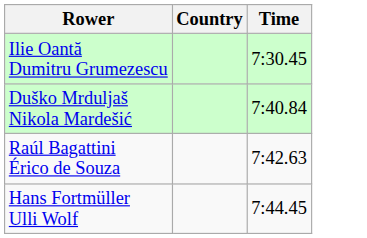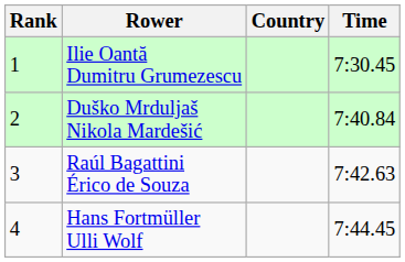+ column: Rank | 1 | 2 | 3 | 4
